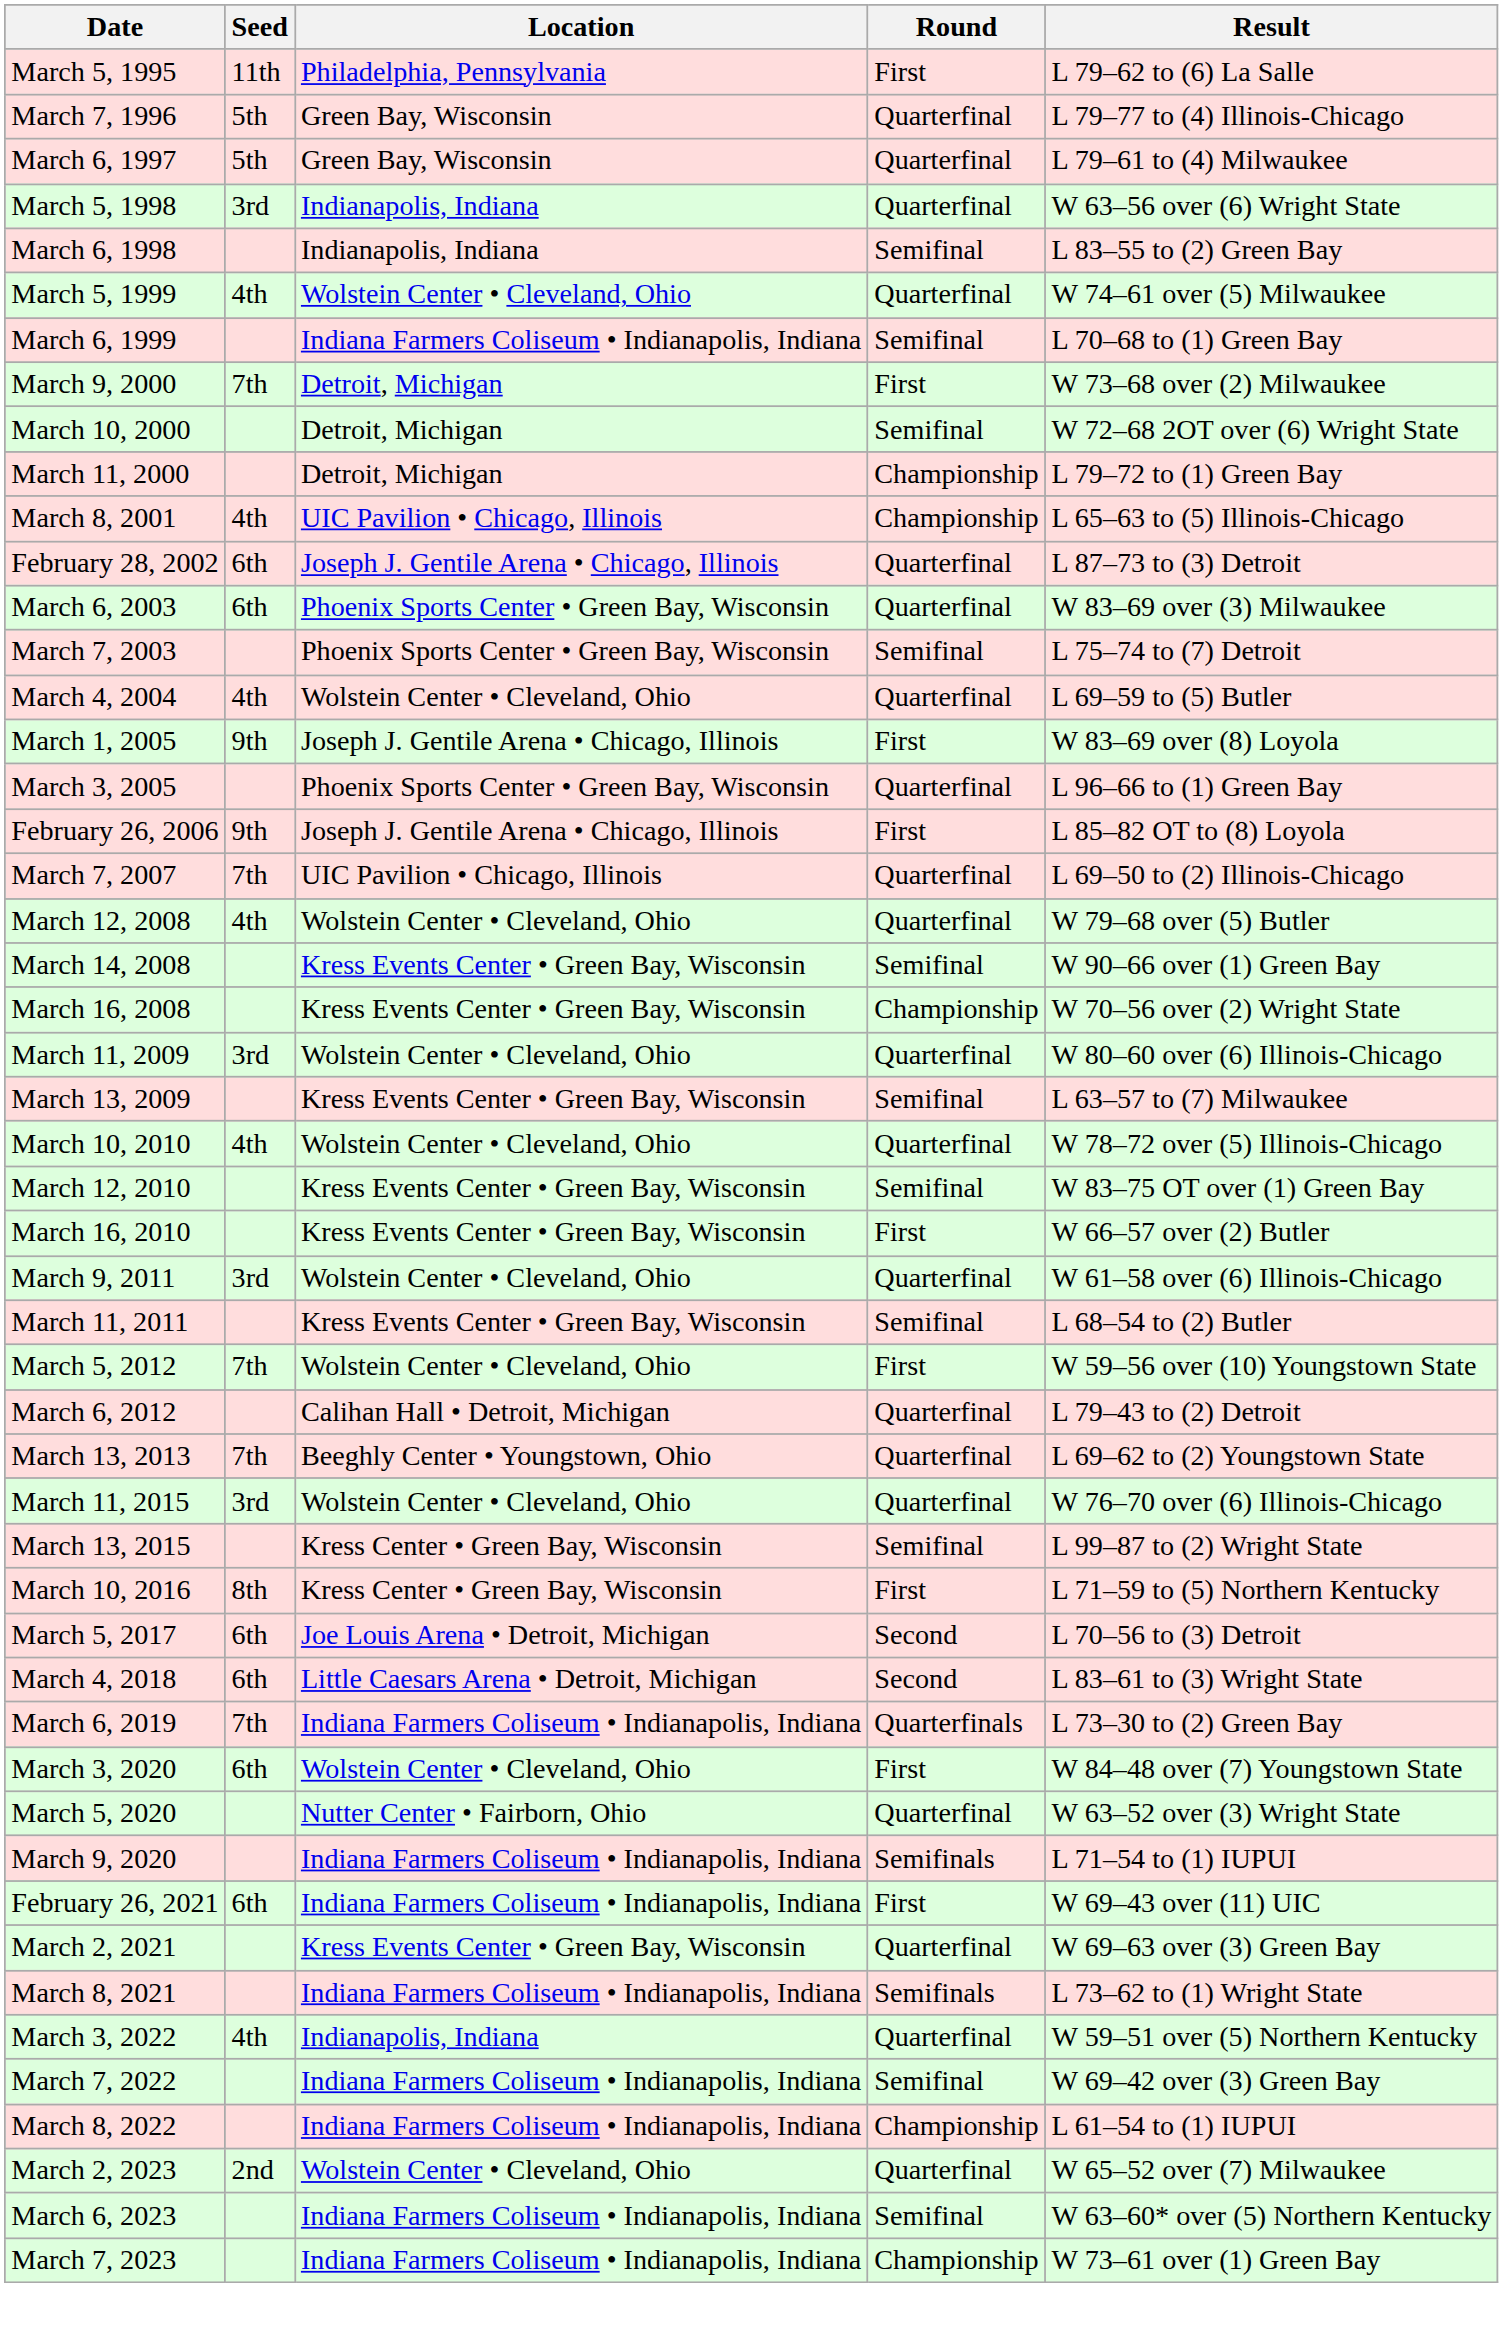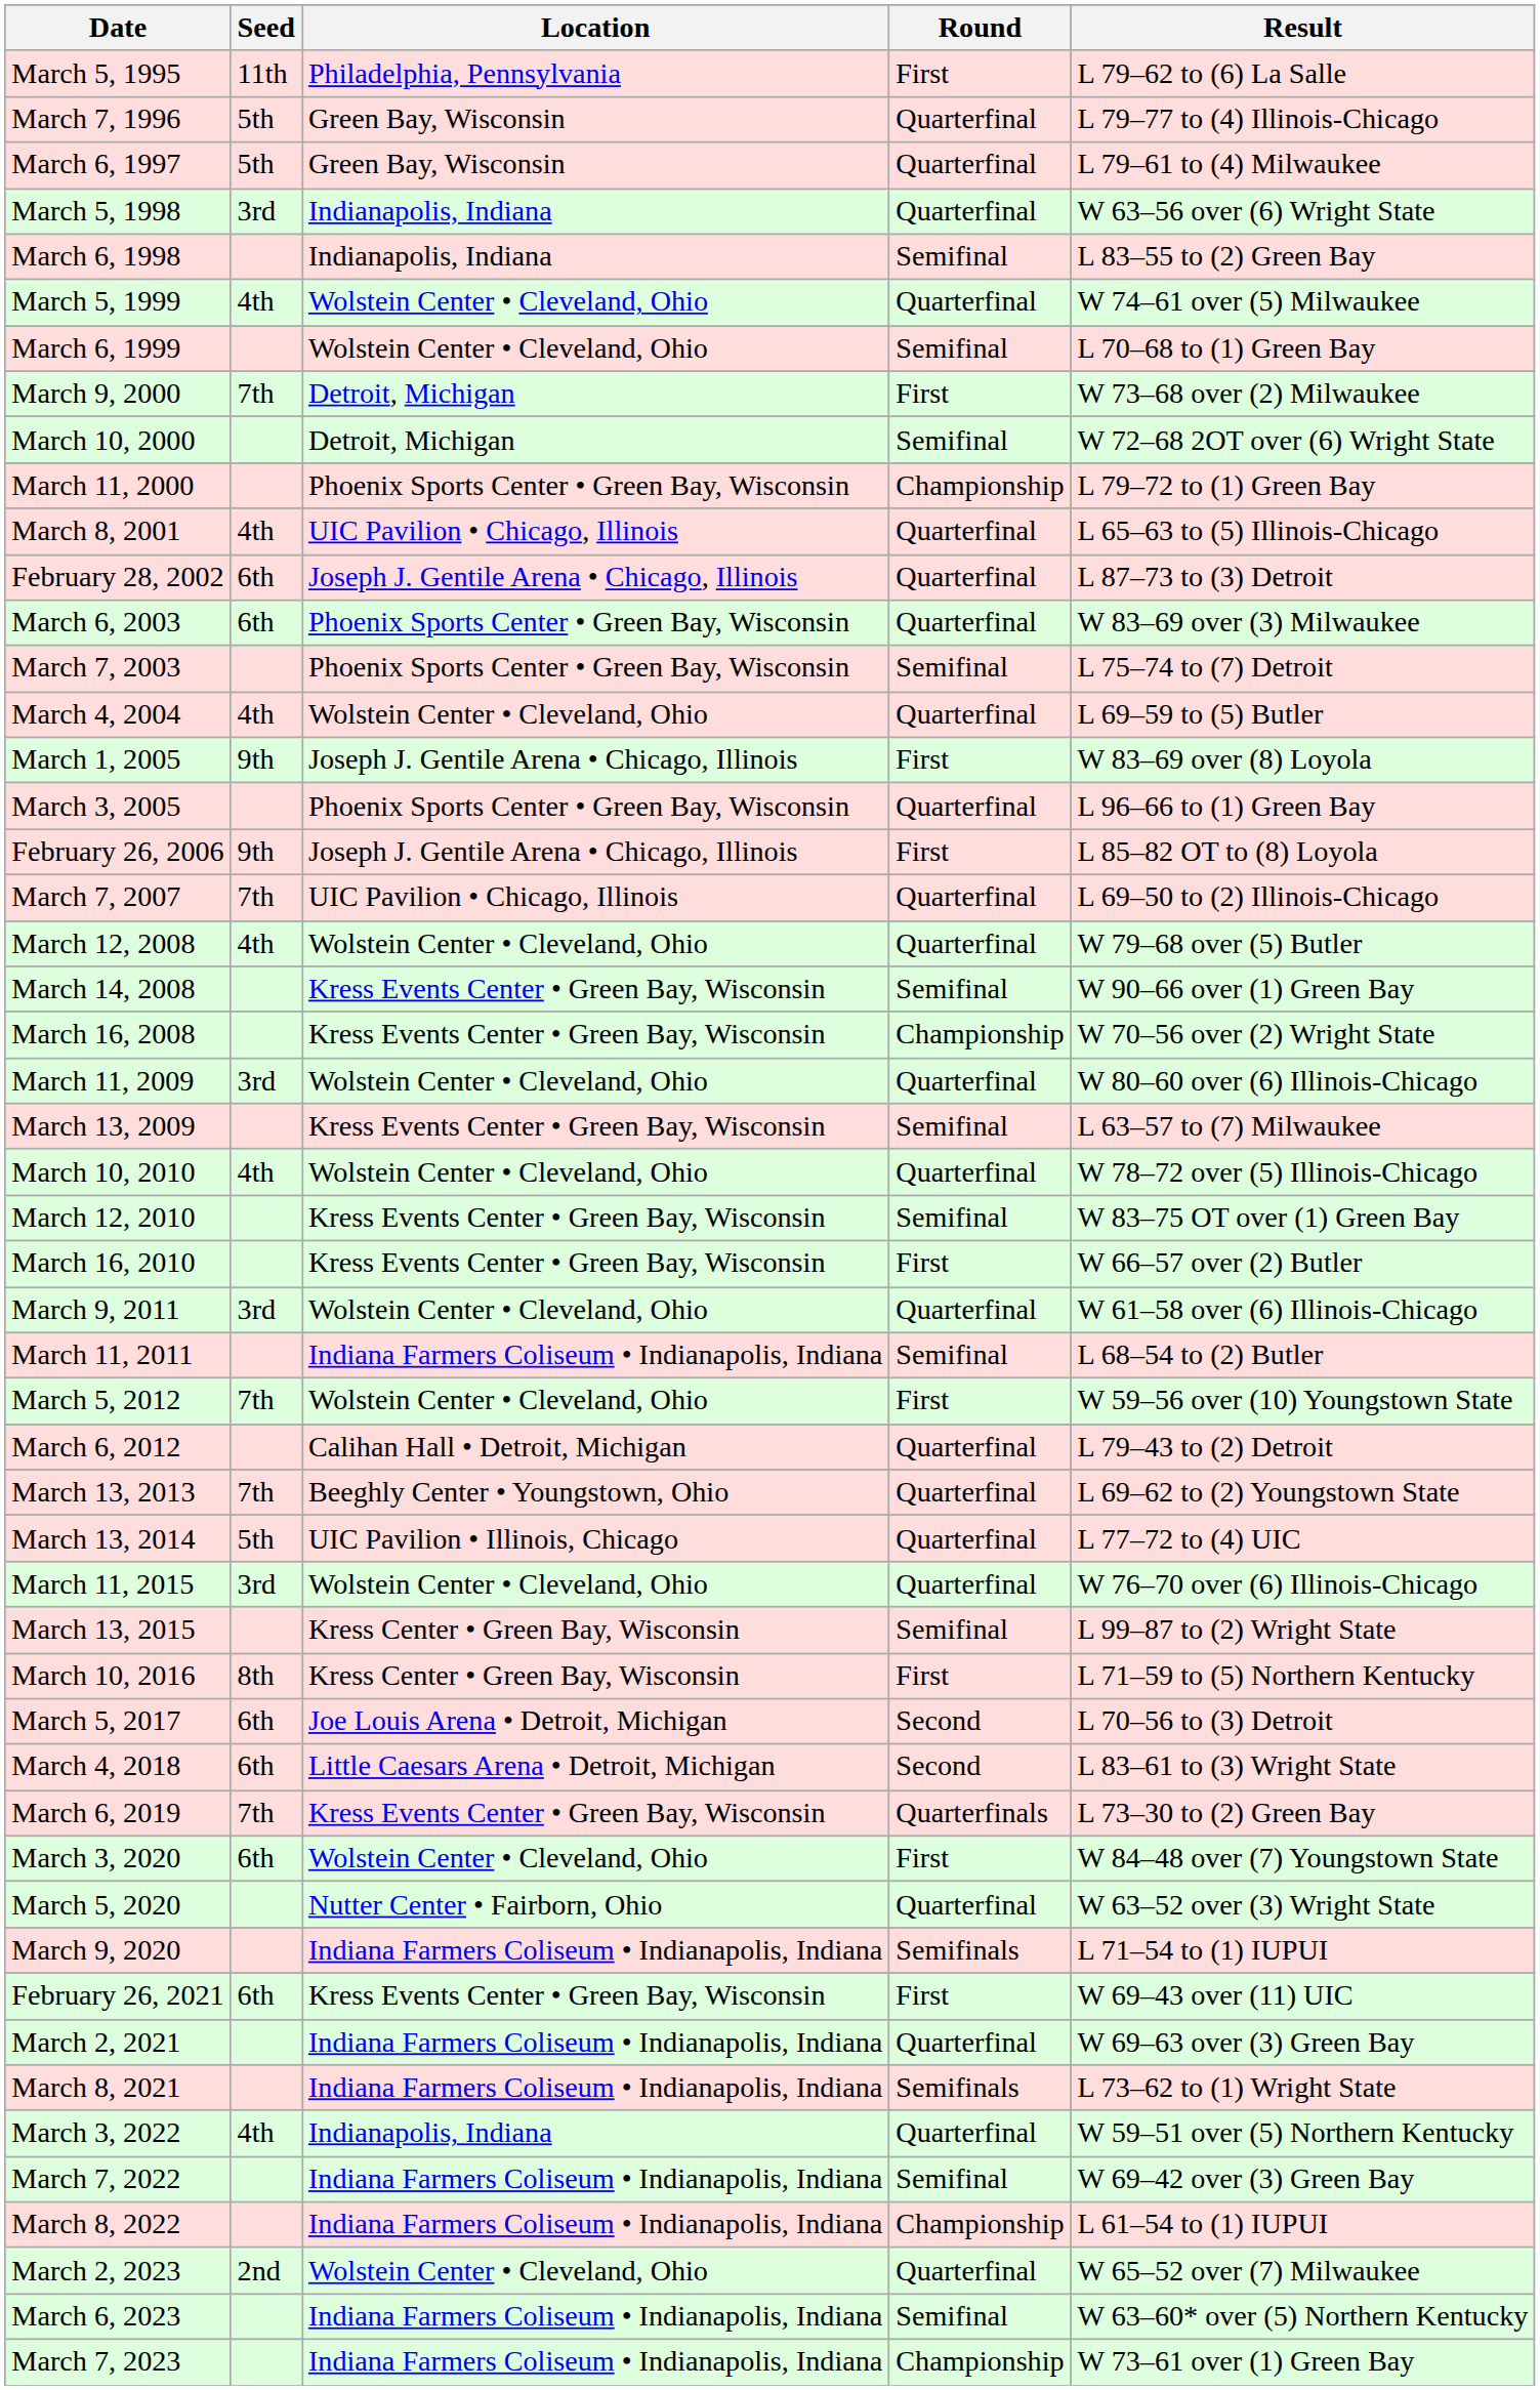March 6, 1999 | Location: Indiana Farmers Coliseum • Indianapolis, Indiana -> Wolstein Center • Cleveland, Ohio
March 11, 2000 | Location: Detroit, Michigan -> Phoenix Sports Center • Green Bay, Wisconsin
March 8, 2001 | Round: Championship -> Quarterfinal
March 11, 2011 | Location: Kress Events Center • Green Bay, Wisconsin -> Indiana Farmers Coliseum • Indianapolis, Indiana
+ row: March 13, 2014 | 5th | UIC Pavilion • Illinois, Chicago | Quarterfinal | L 77–72 to (4) UIC
March 6, 2019 | Location: Indiana Farmers Coliseum • Indianapolis, Indiana -> Kress Events Center • Green Bay, Wisconsin
February 26, 2021 | Location: Indiana Farmers Coliseum • Indianapolis, Indiana -> Kress Events Center • Green Bay, Wisconsin
March 2, 2021 | Location: Kress Events Center • Green Bay, Wisconsin -> Indiana Farmers Coliseum • Indianapolis, Indiana
